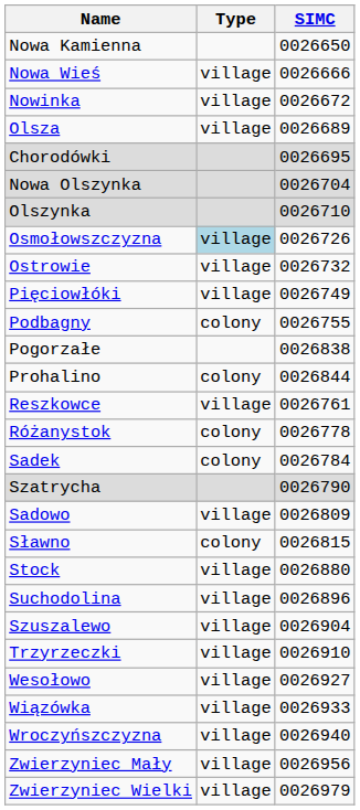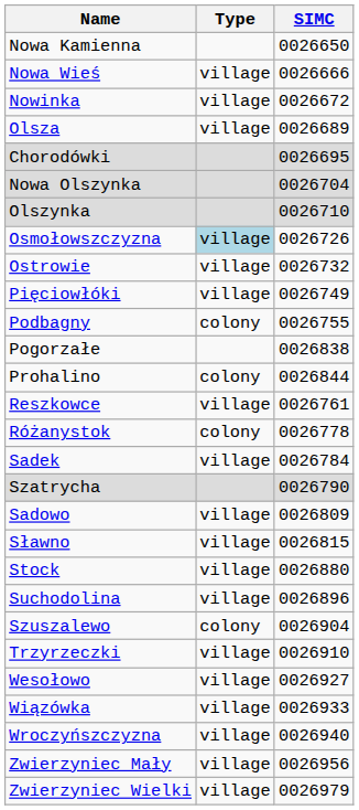Sadek | Type: colony -> village
Sławno | Type: colony -> village
Szuszalewo | Type: village -> colony
